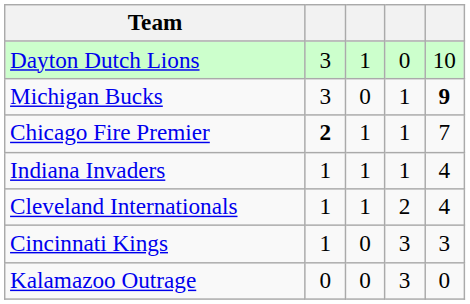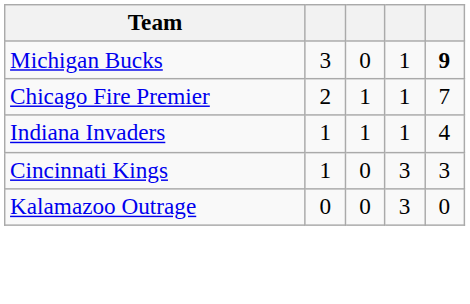- row: Dayton Dutch Lions | 3 | 1 | 0 | 10
Chicago Fire Premier | column 2: bold -> normal
- row: Cleveland Internationals | 1 | 1 | 2 | 4
